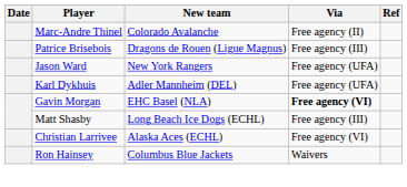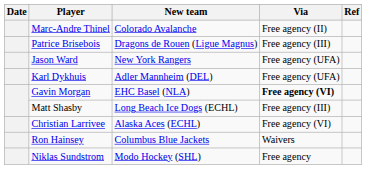+ row: Niklas Sundstrom | Modo Hockey (SHL) | Free agency
